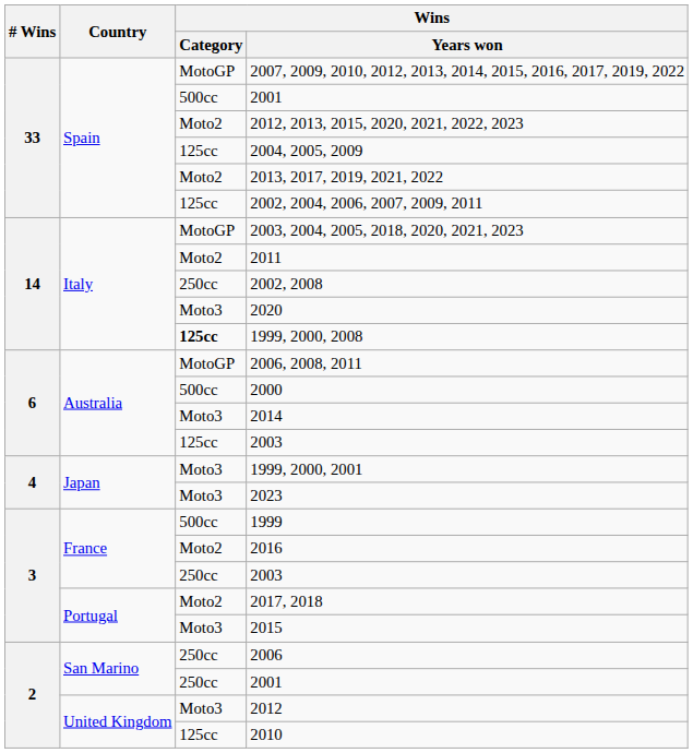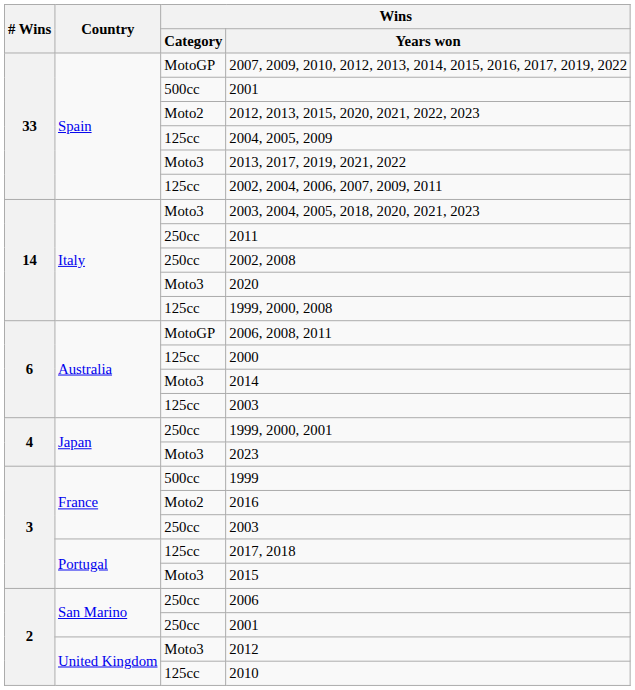2013, 2017, 2019, 2021, 2022 | Wins / Category: Moto2 -> Moto3
2003, 2004, 2005, 2018, 2020, 2021, 2023 | Wins / Category: MotoGP -> Moto3
2011 | Wins / Category: Moto2 -> 250cc
1999, 2000, 2008 | Wins / Category: bold -> normal
2000 | Wins / Category: 500cc -> 125cc
1999, 2000, 2001 | Wins / Category: Moto3 -> 250cc
2017, 2018 | Wins / Category: Moto2 -> 125cc
